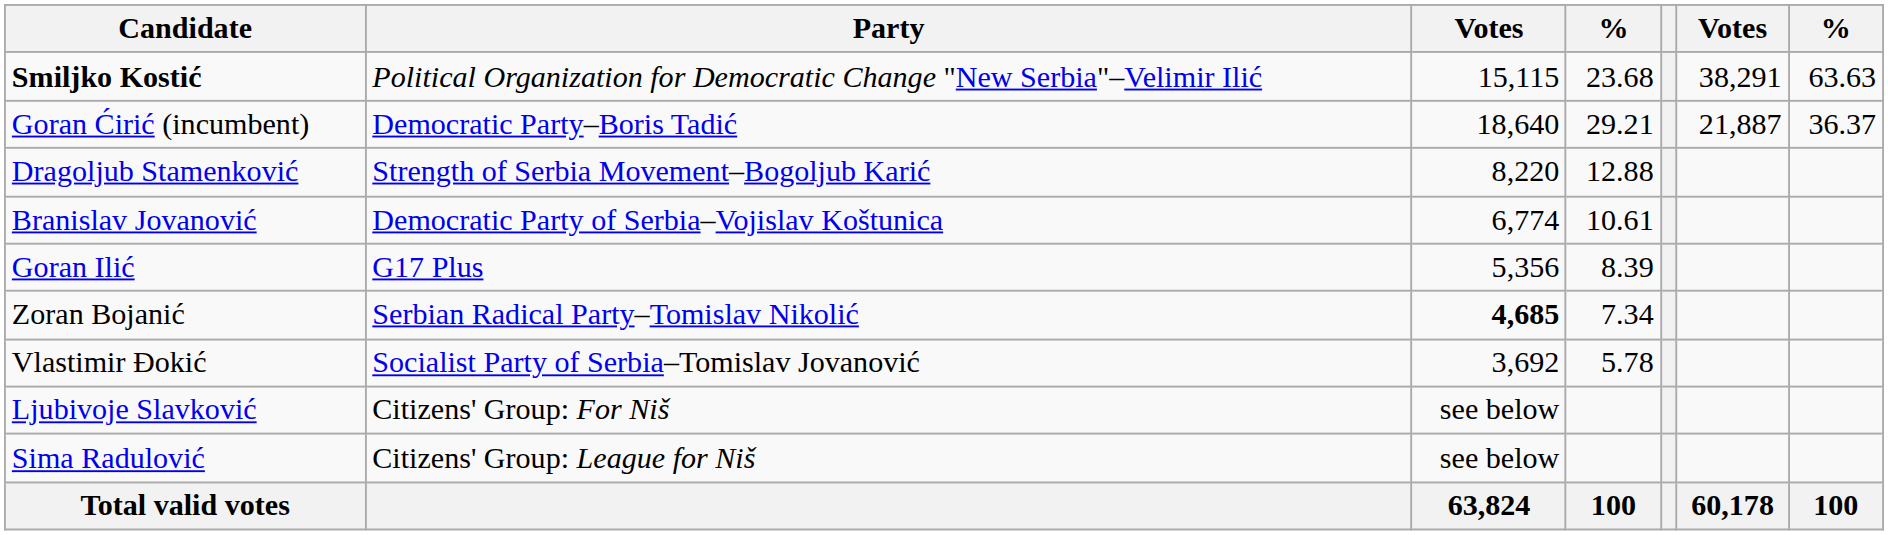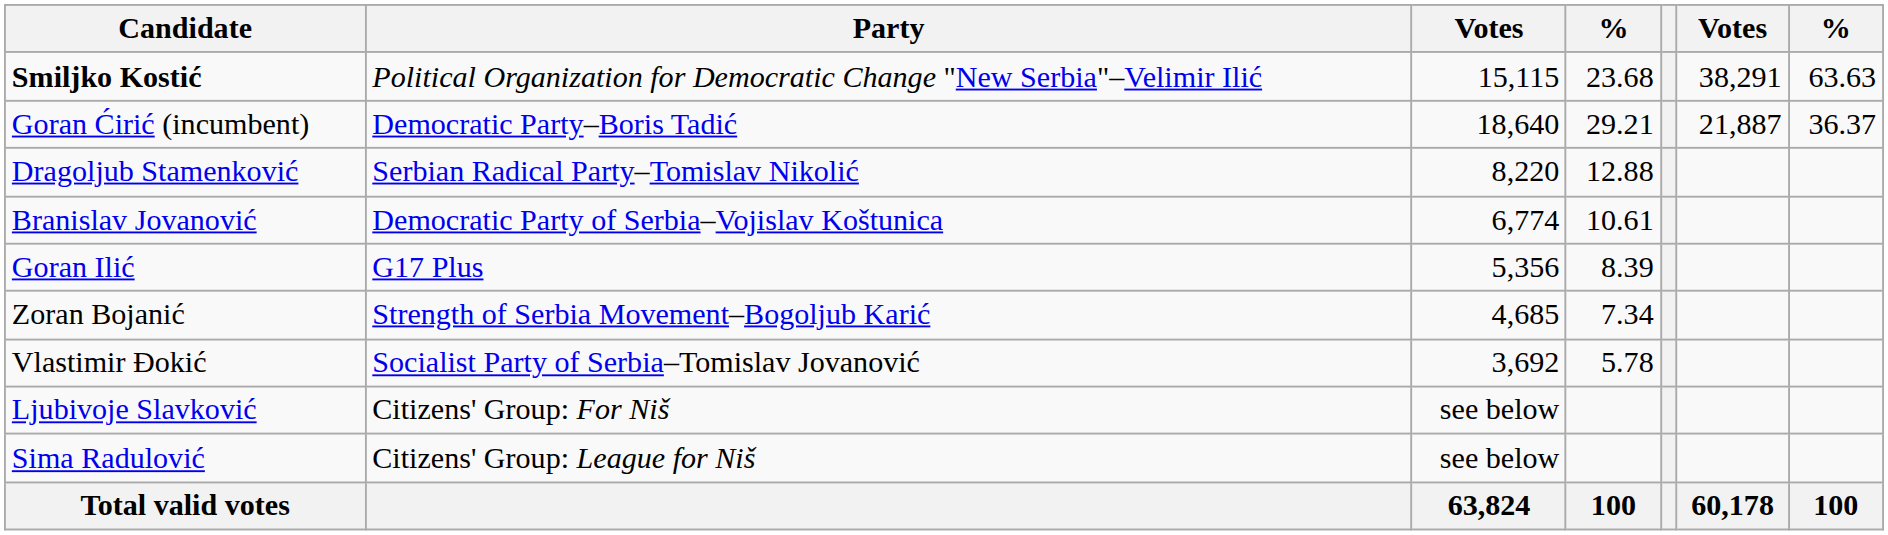Dragoljub Stamenković | Party: Strength of Serbia Movement–Bogoljub Karić -> Serbian Radical Party–Tomislav Nikolić
Zoran Bojanić | Party: Serbian Radical Party–Tomislav Nikolić -> Strength of Serbia Movement–Bogoljub Karić
Zoran Bojanić | column 3: bold -> normal
